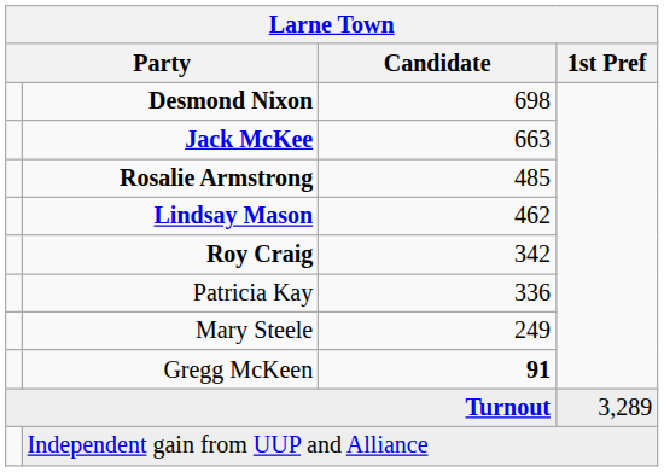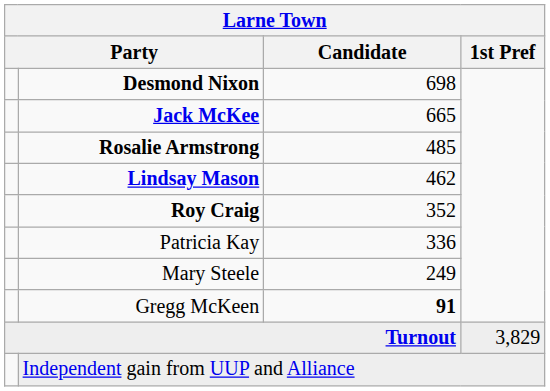Jack McKee | Candidate: 663 -> 665
Roy Craig | Candidate: 342 -> 352
Turnout | 1st Pref: 3,289 -> 3,829
